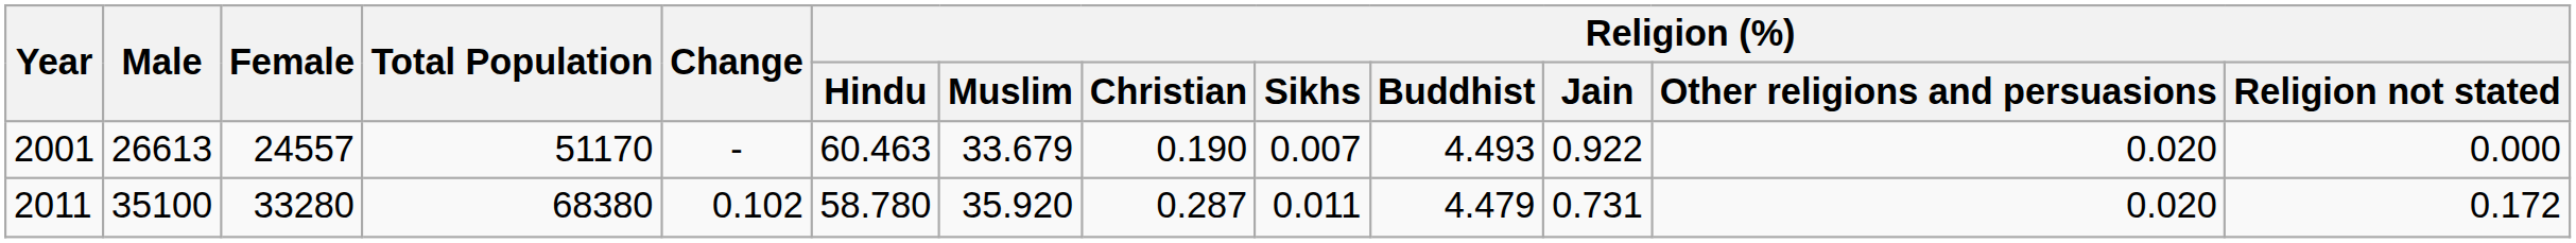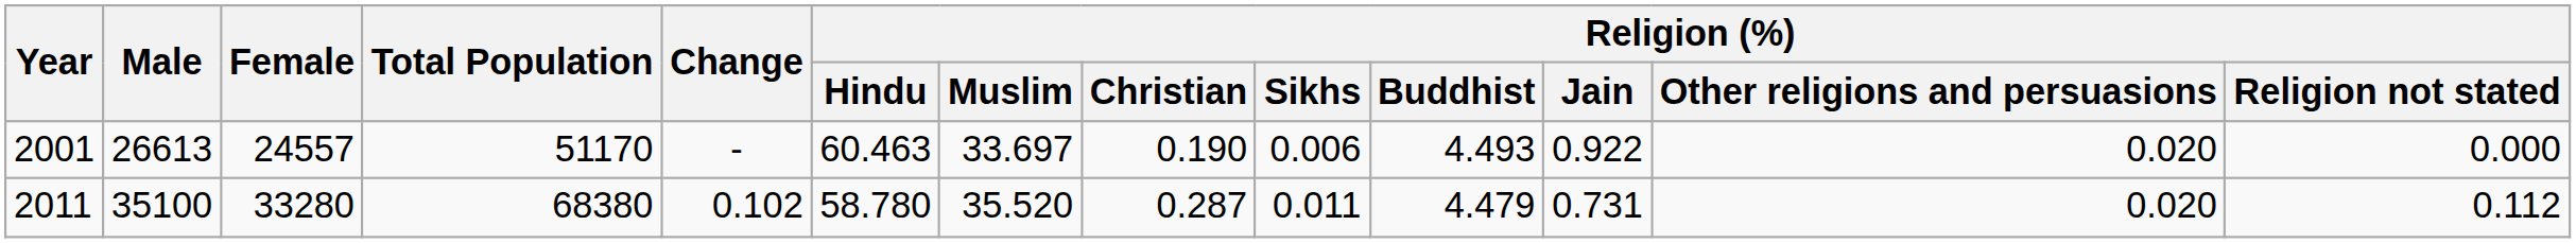2001 | Religion (%) / Muslim: 33.679 -> 33.697
2001 | Religion (%) / Sikhs: 0.007 -> 0.006
2011 | Religion (%) / Muslim: 35.920 -> 35.520
2011 | Religion (%) / Religion not stated: 0.172 -> 0.112
